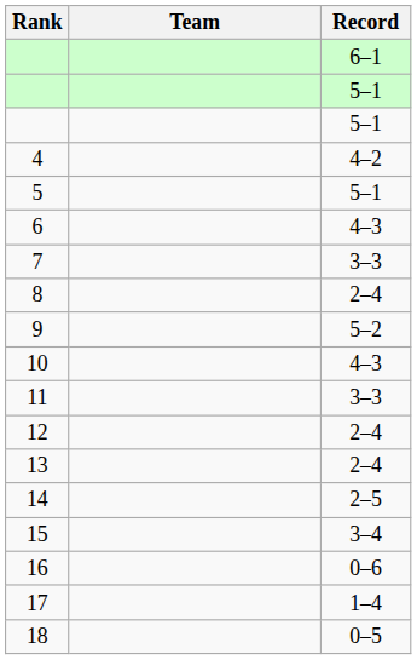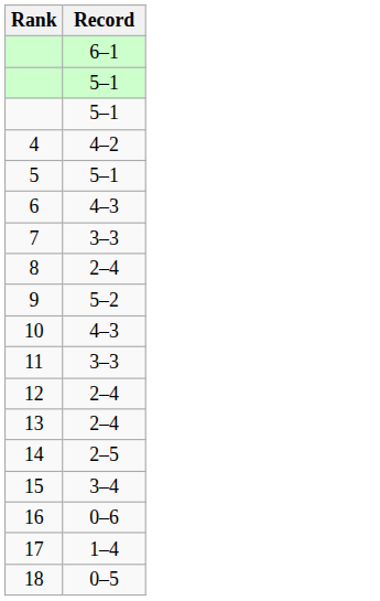- column: Team
